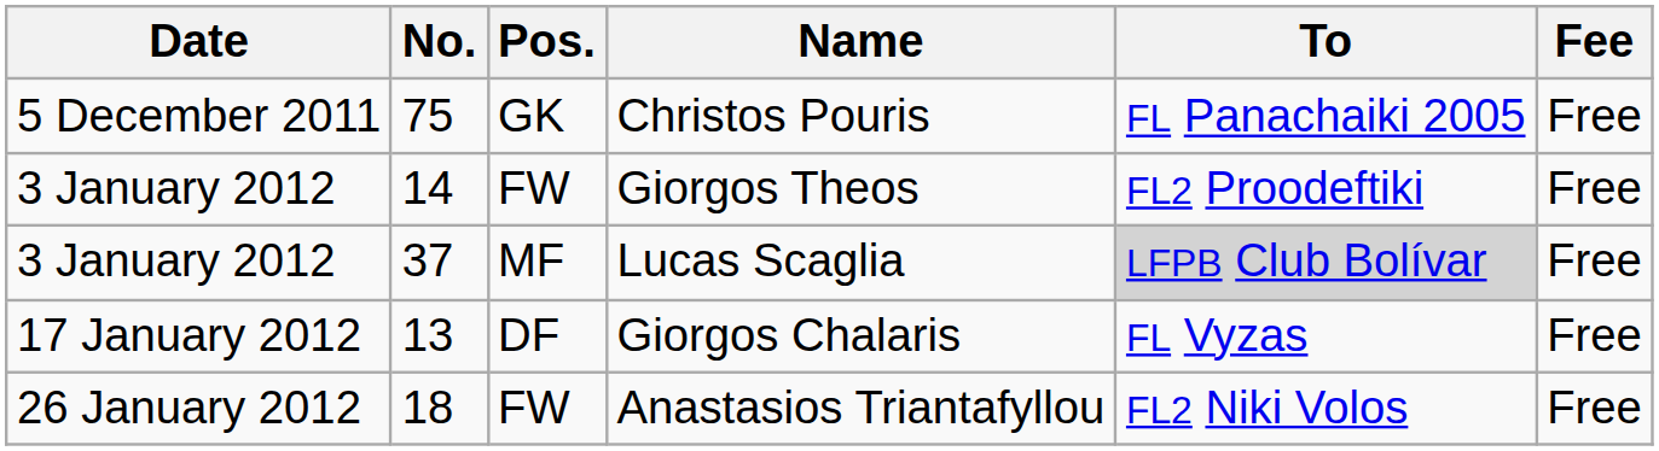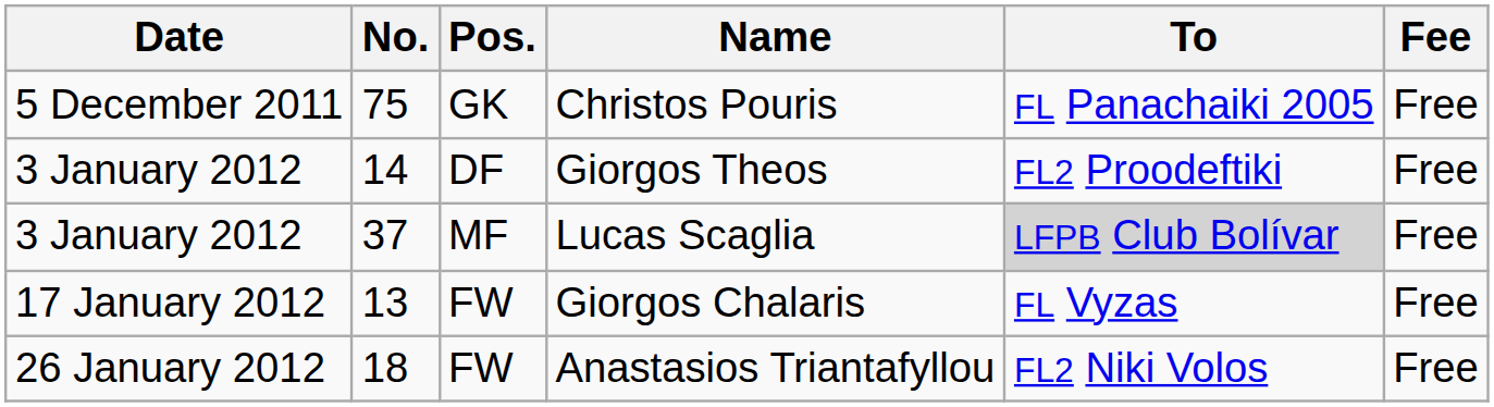Giorgos Theos | Pos.: FW -> DF
Giorgos Chalaris | Pos.: DF -> FW
